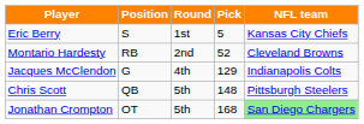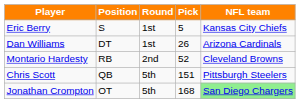+ row: Dan Williams | DT | 1st | 26 | Arizona Cardinals
- row: Jacques McClendon | G | 4th | 129 | Indianapolis Colts
Chris Scott | Pick: 148 -> 151
